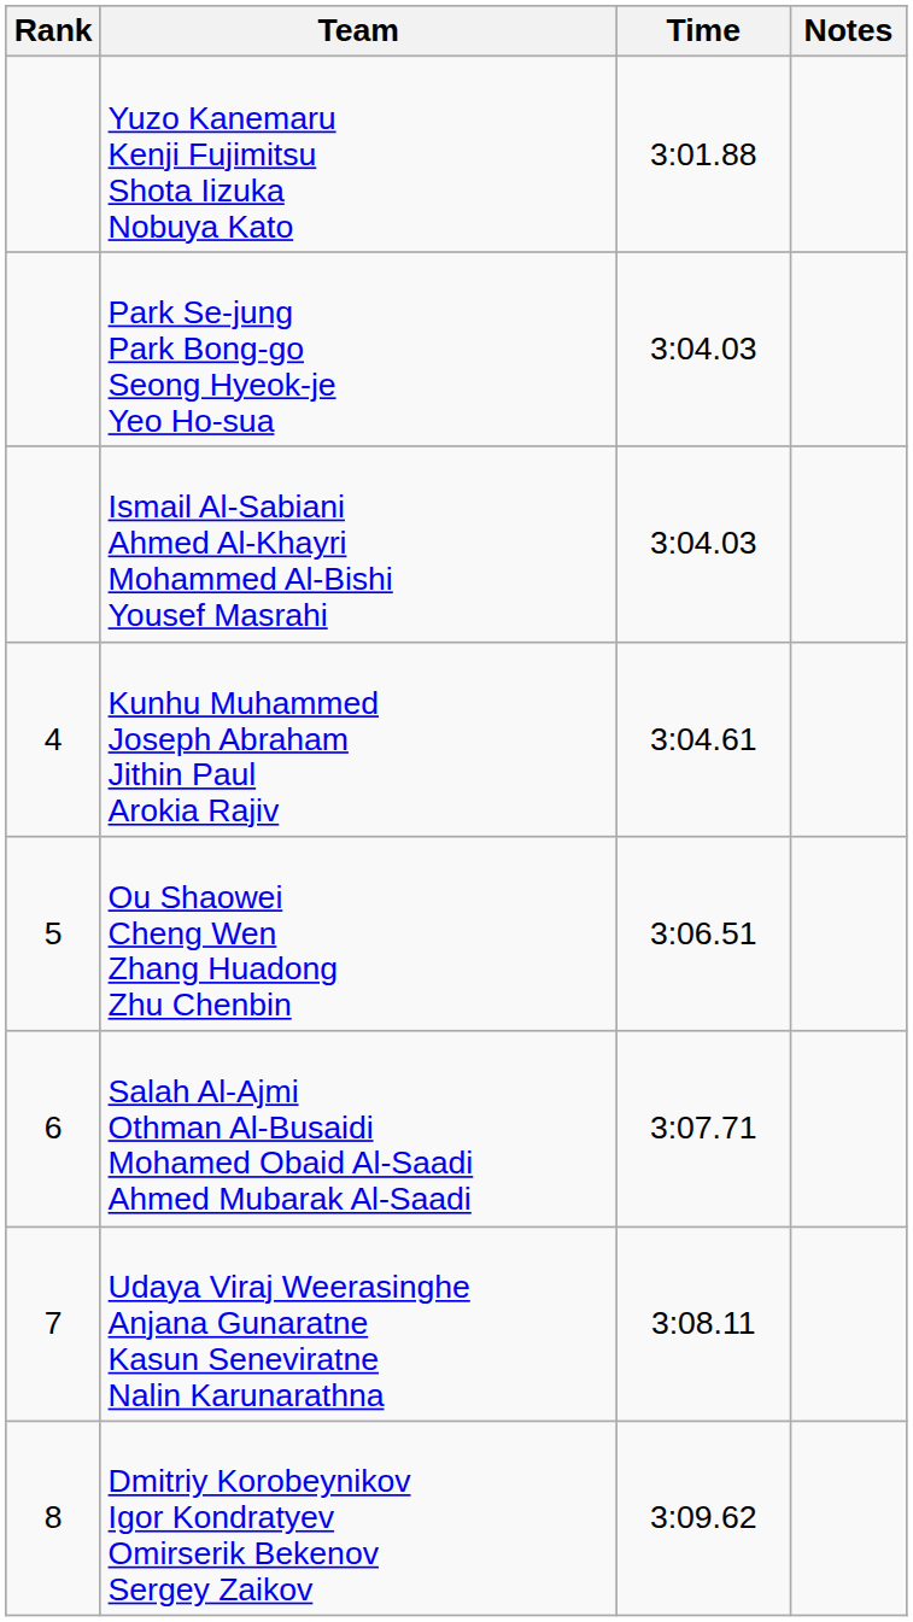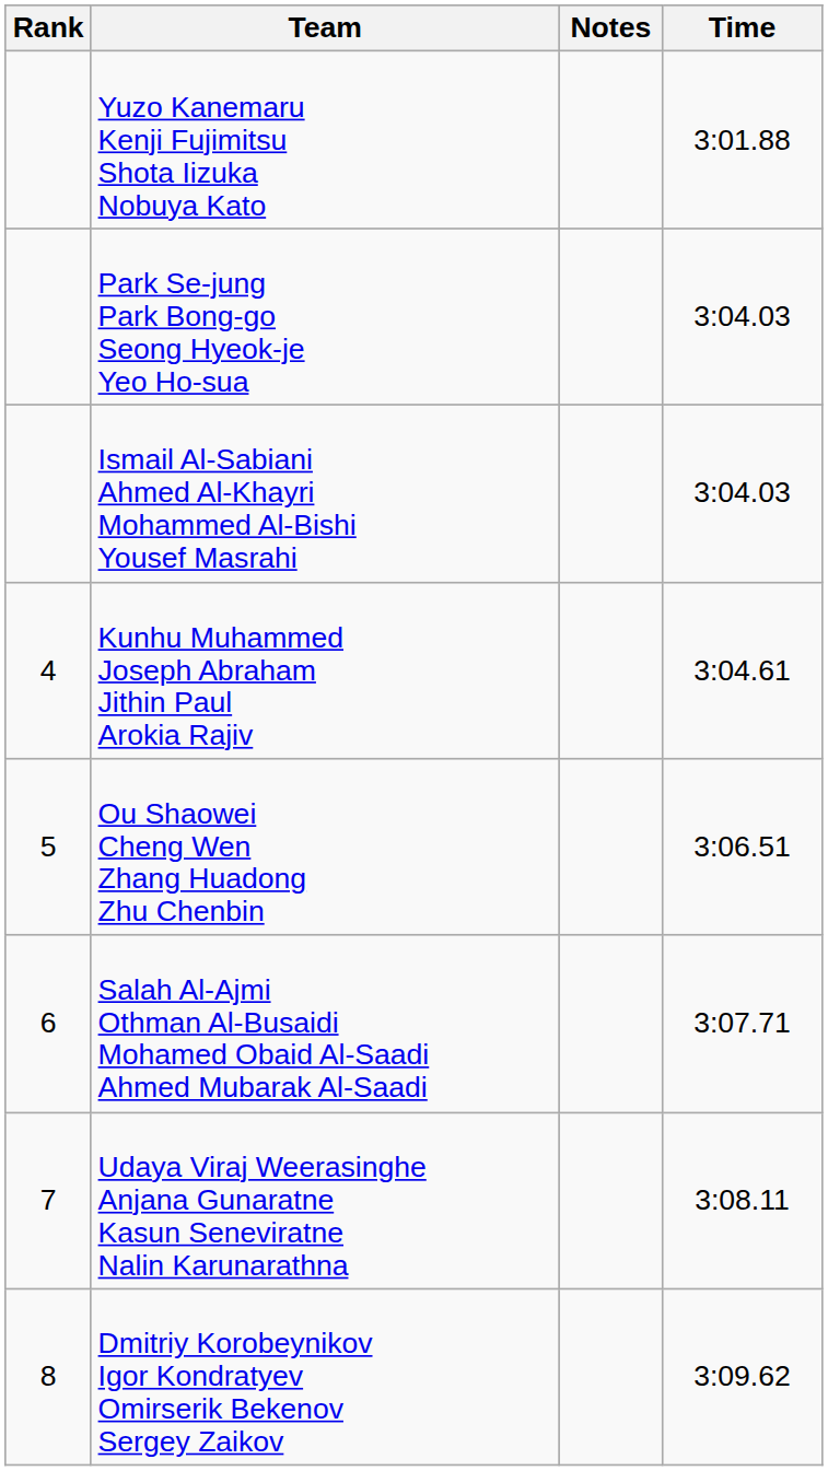columns swapped: Time <-> Notes
